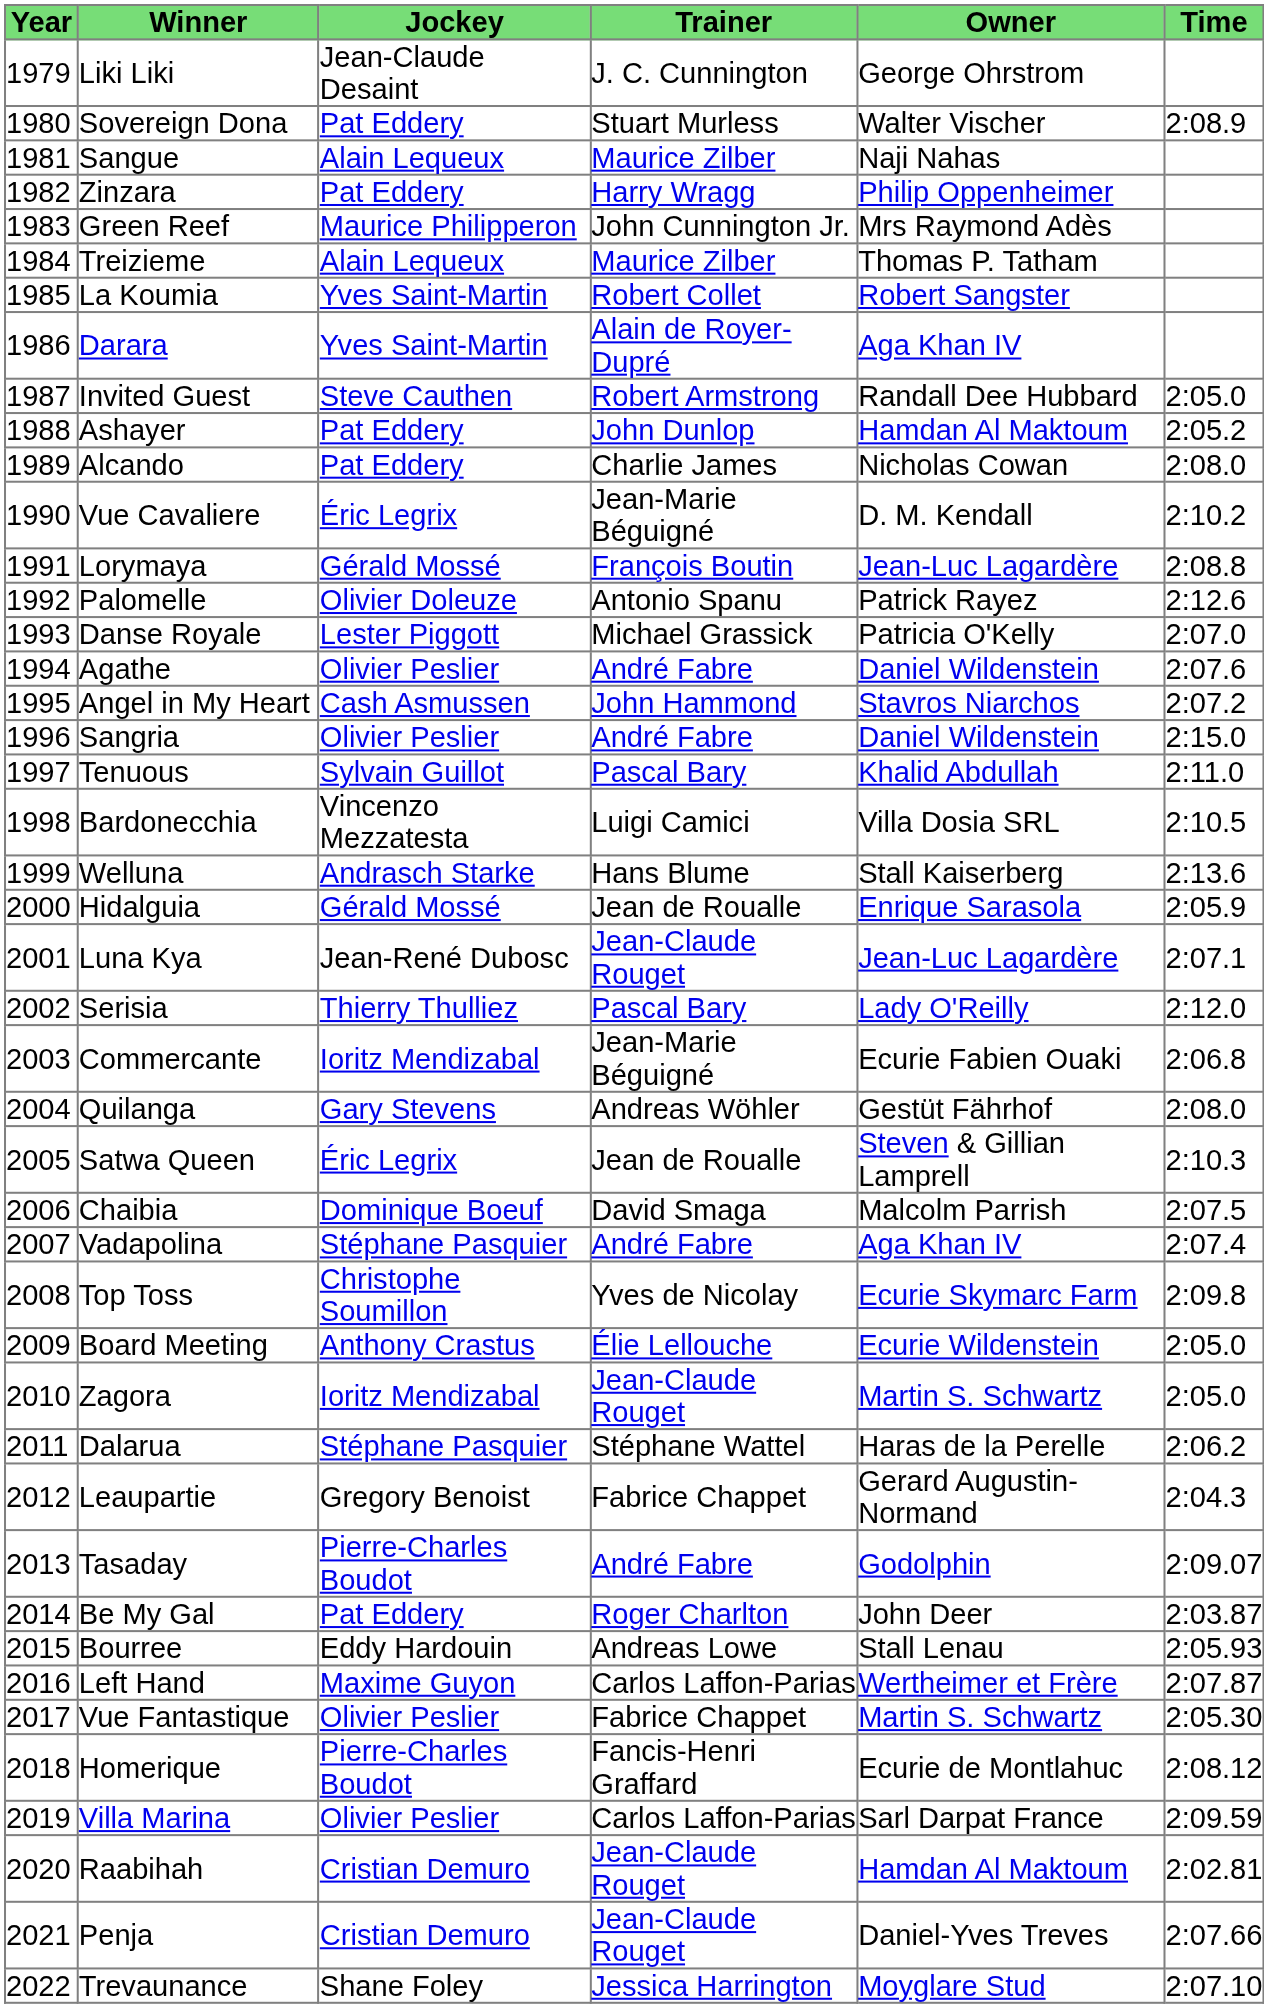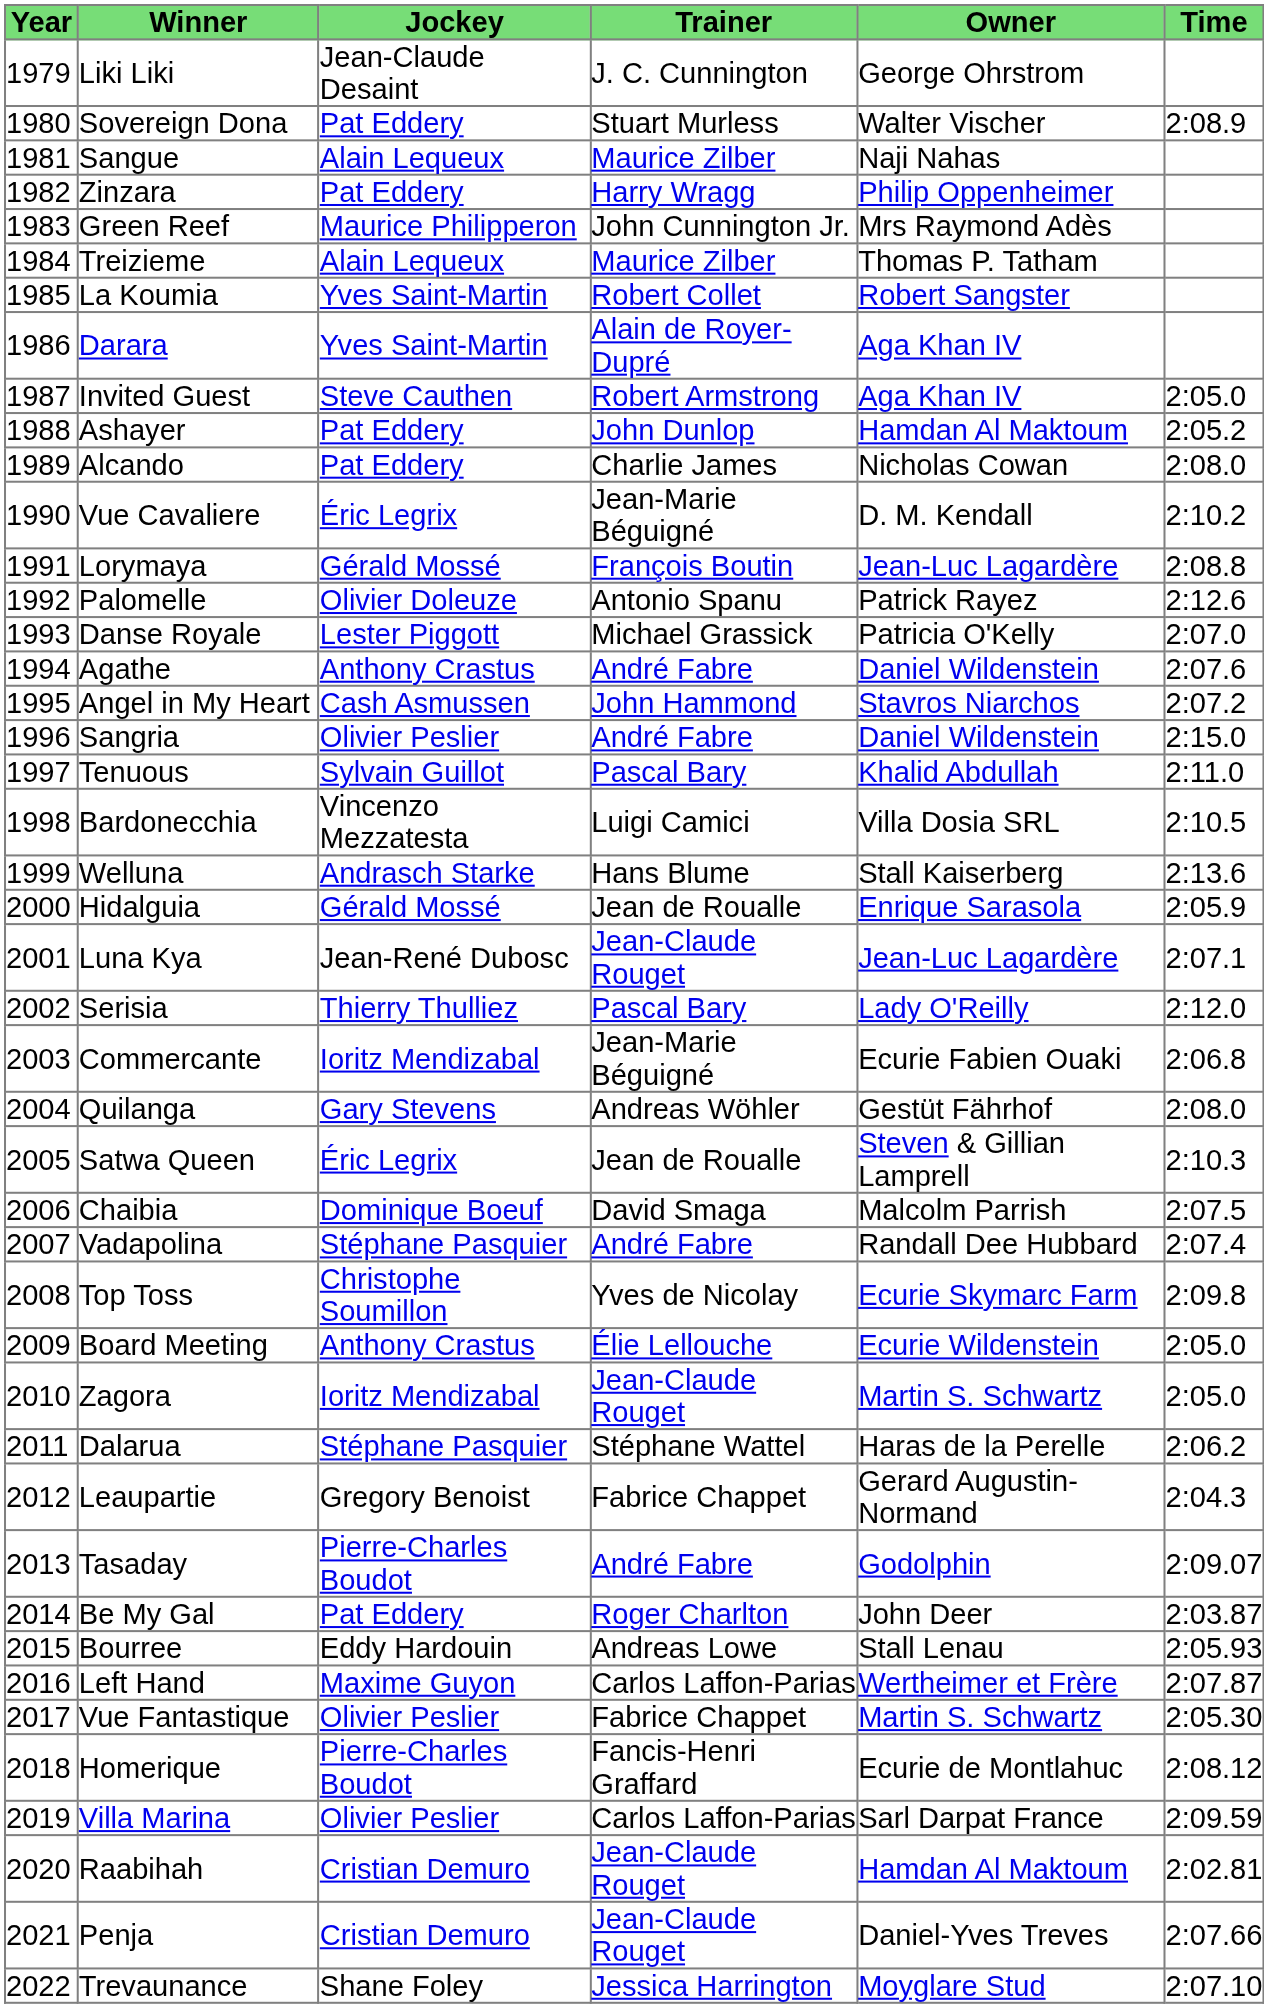Invited Guest | Owner: Randall Dee Hubbard -> Aga Khan IV
Agathe | Jockey: Olivier Peslier -> Anthony Crastus
Vadapolina | Owner: Aga Khan IV -> Randall Dee Hubbard
